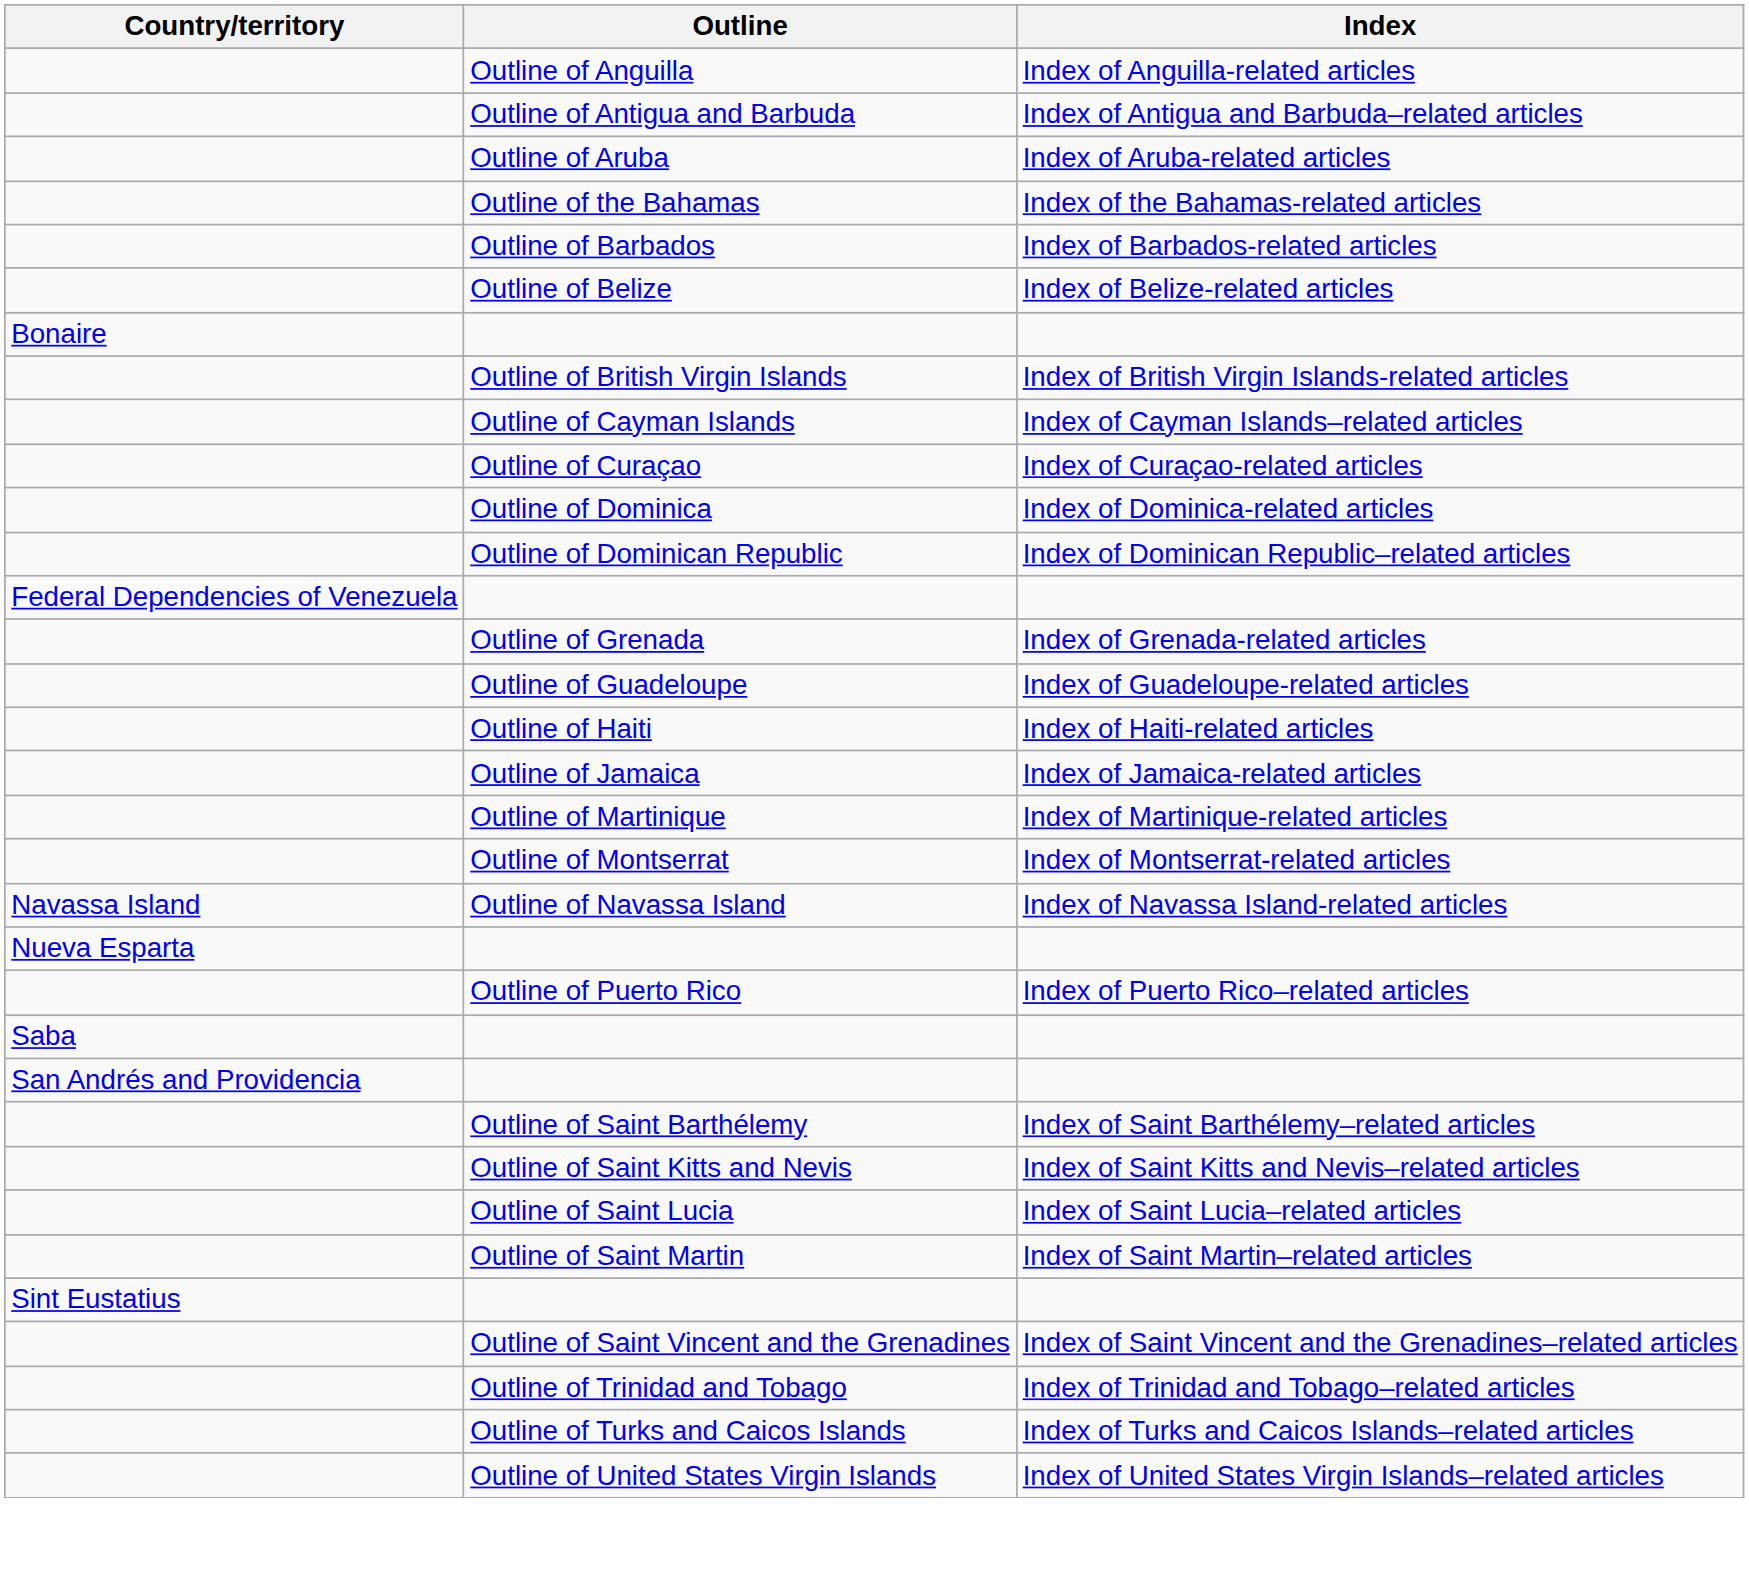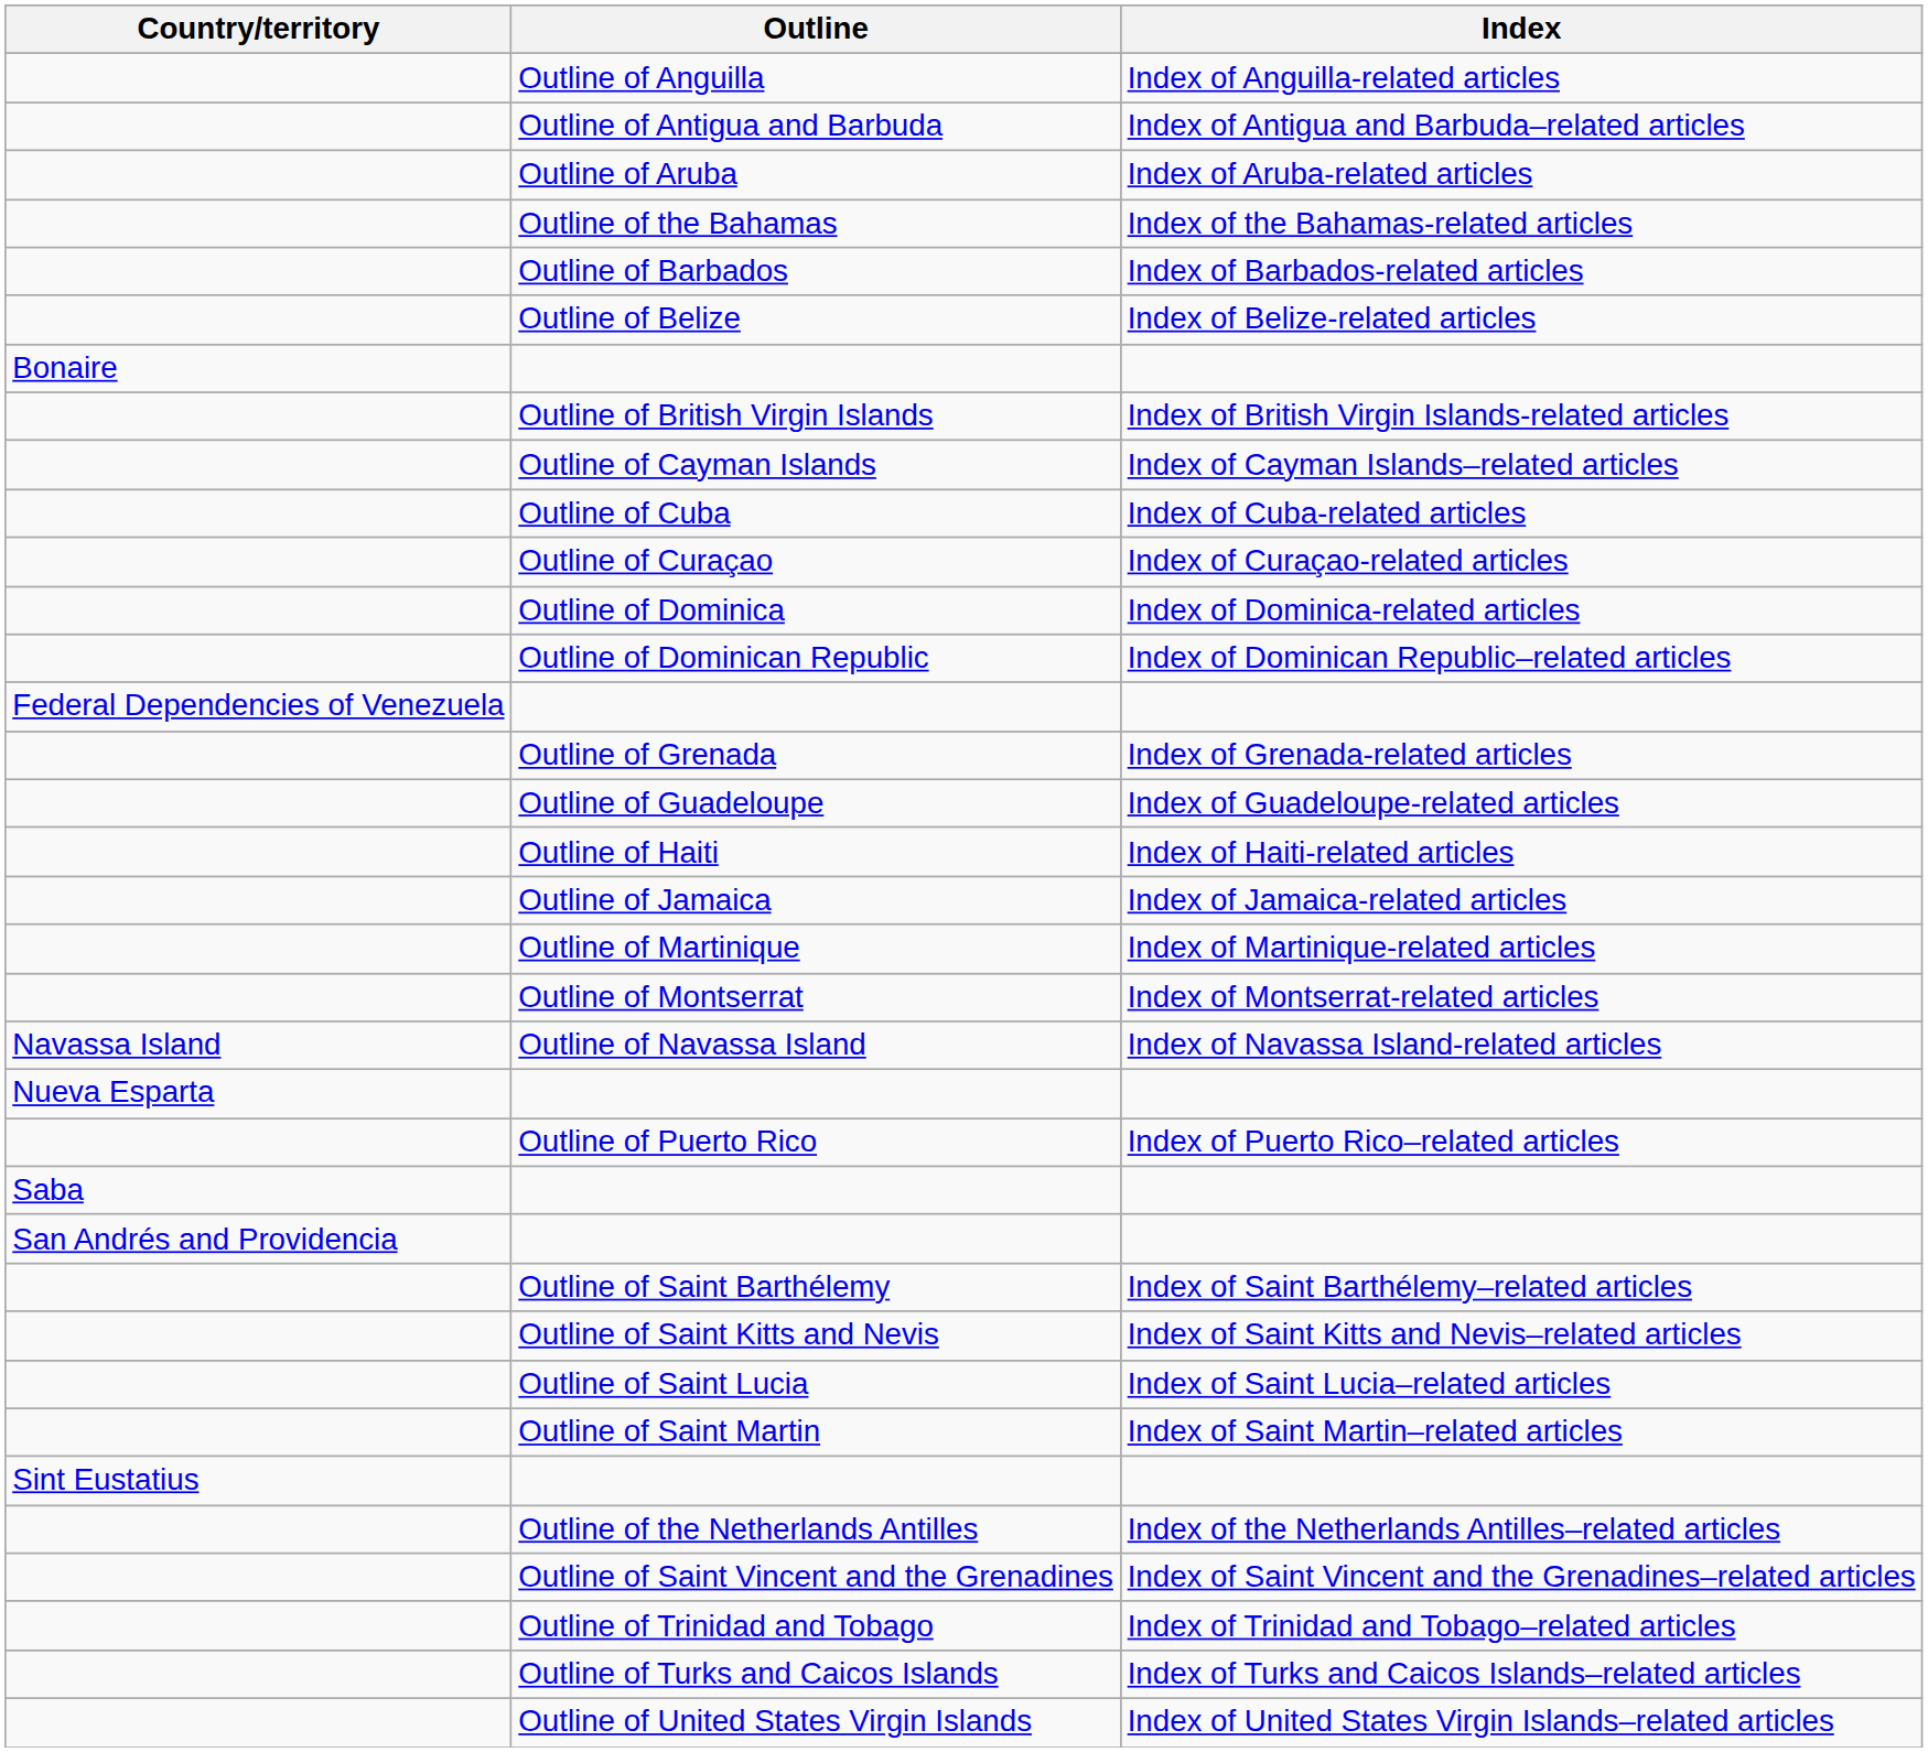+ row: Outline of Cuba | Index of Cuba-related articles
+ row: Outline of the Netherlands Antilles | Index of the Netherlands Antilles–related articles
